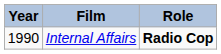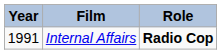Internal Affairs | Year: 1990 -> 1991
